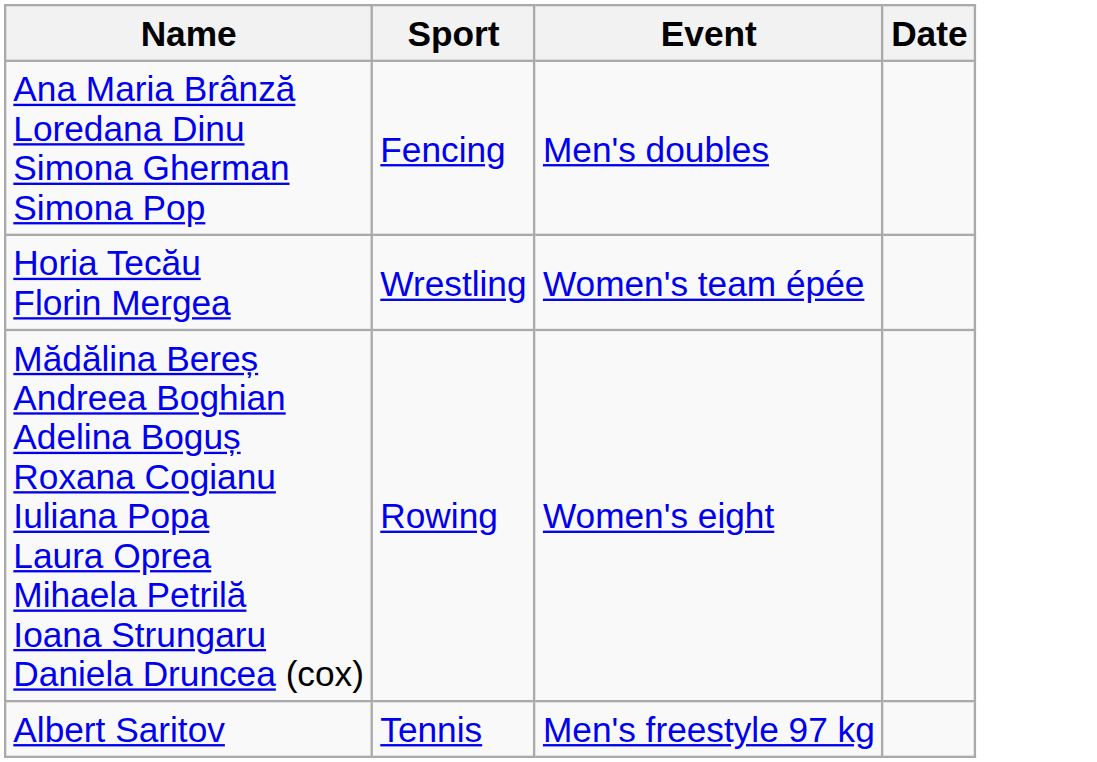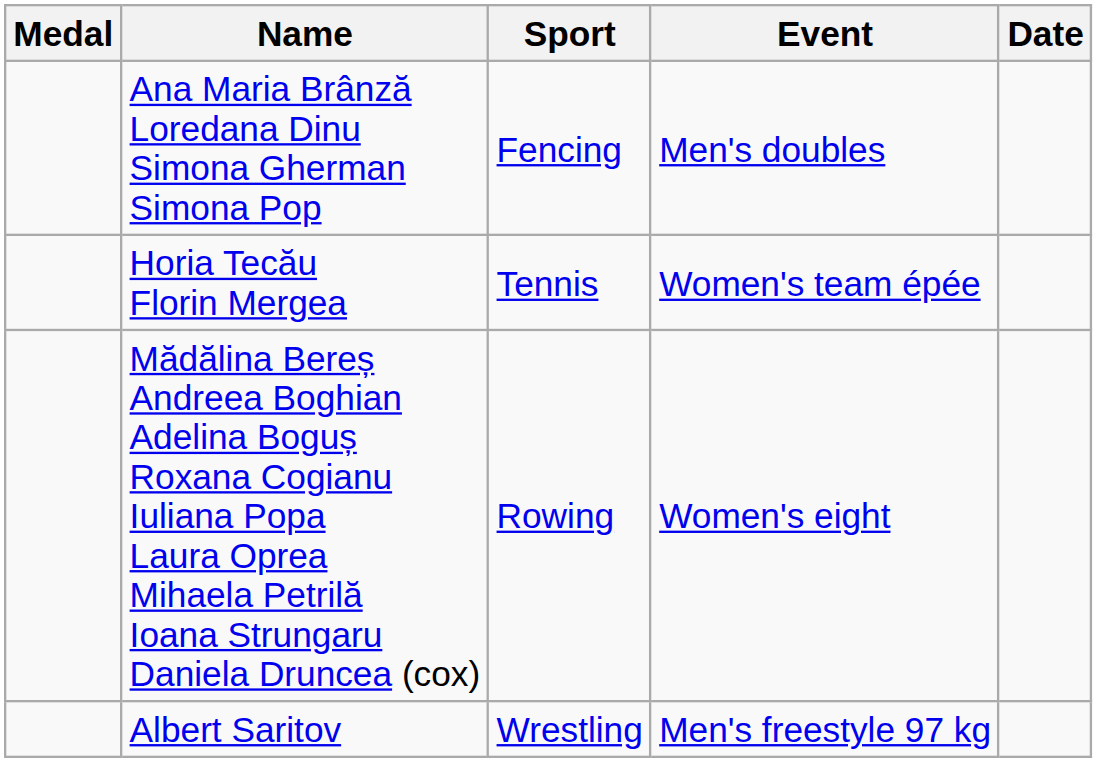+ column: Medal
Horia Tecău Florin Mergea | Sport: Wrestling -> Tennis
Albert Saritov | Sport: Tennis -> Wrestling
